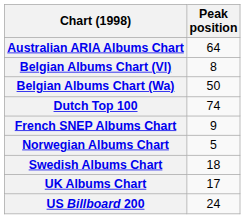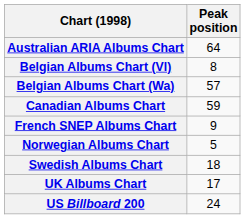Belgian Albums Chart (Wa) | Peak position: 50 -> 57
+ row: Canadian Albums Chart | 59
- row: Dutch Top 100 | 74
